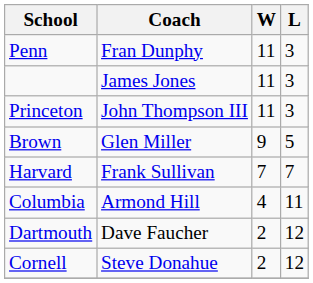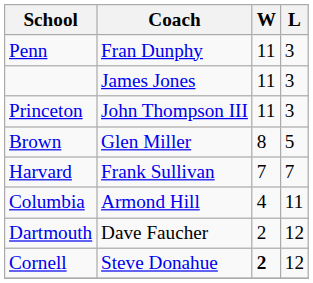Brown | W: 9 -> 8
Cornell | W: normal -> bold
